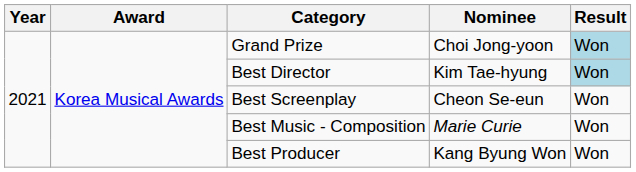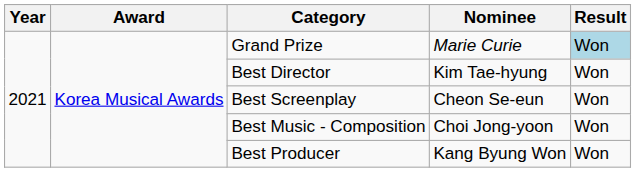Grand Prize | Nominee: Choi Jong-yoon -> Marie Curie
Best Director | Result: lightblue background -> no background
Best Music - Composition | Nominee: Marie Curie -> Choi Jong-yoon
